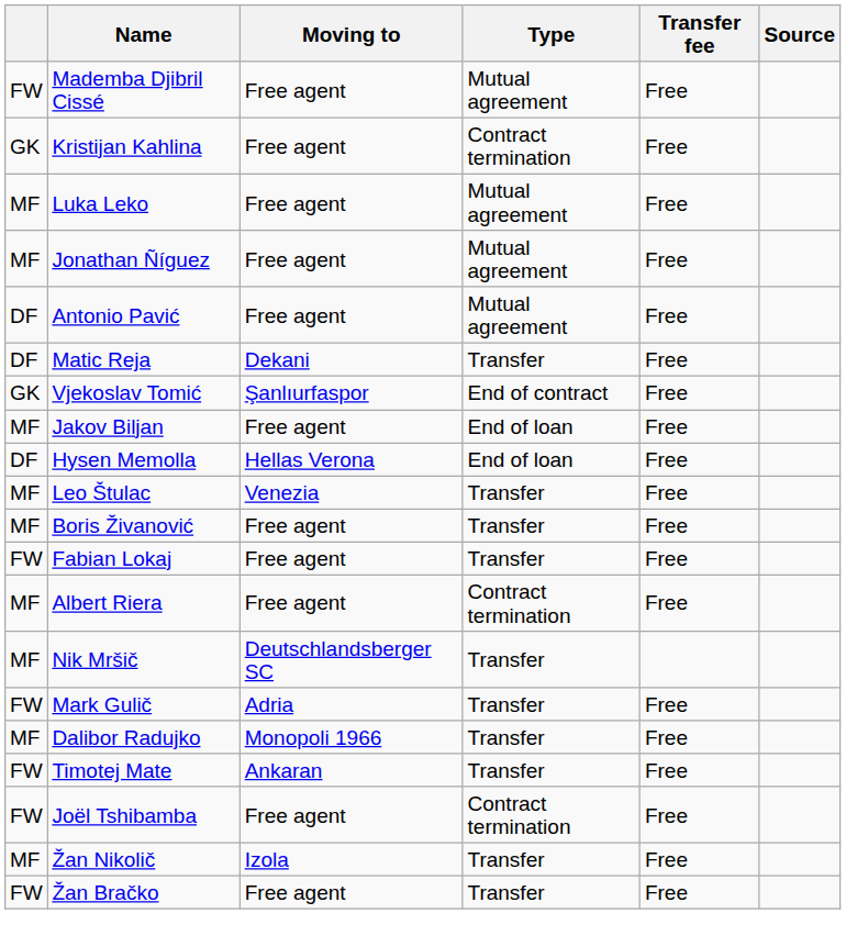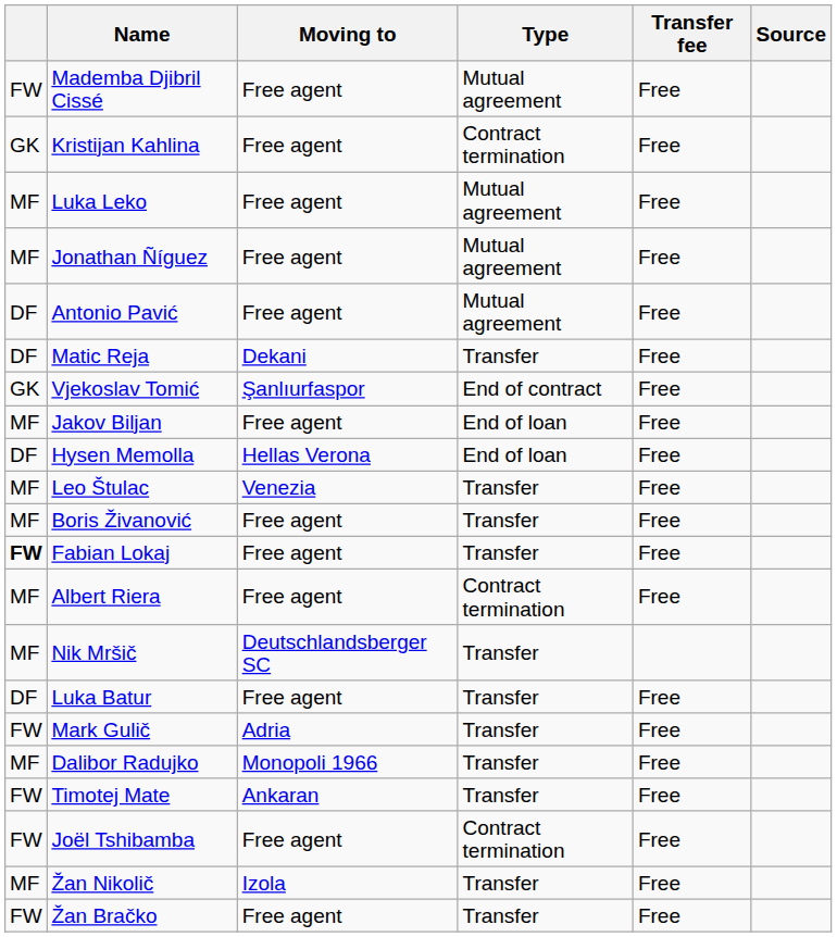Fabian Lokaj | column 1: normal -> bold
+ row: DF | Luka Batur | Free agent | Transfer | Free
